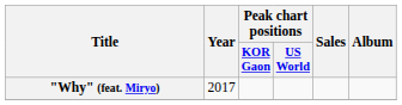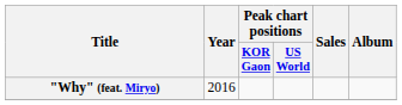"Why" (feat. Miryo) | Year: 2017 -> 2016
